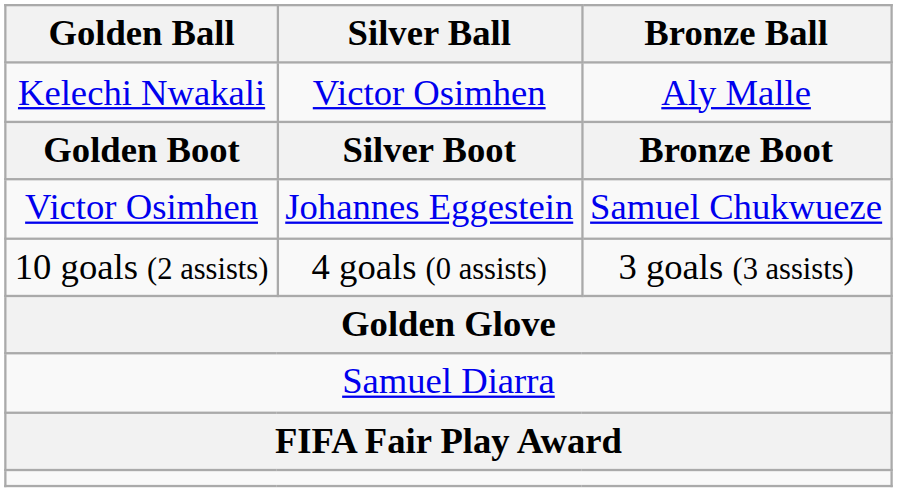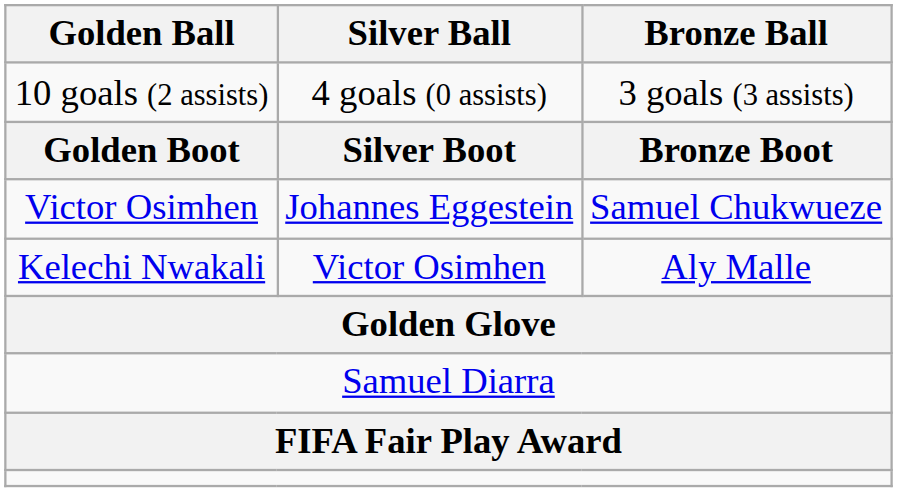rows swapped: Kelechi Nwakali <-> 10 goals (2 assists)
